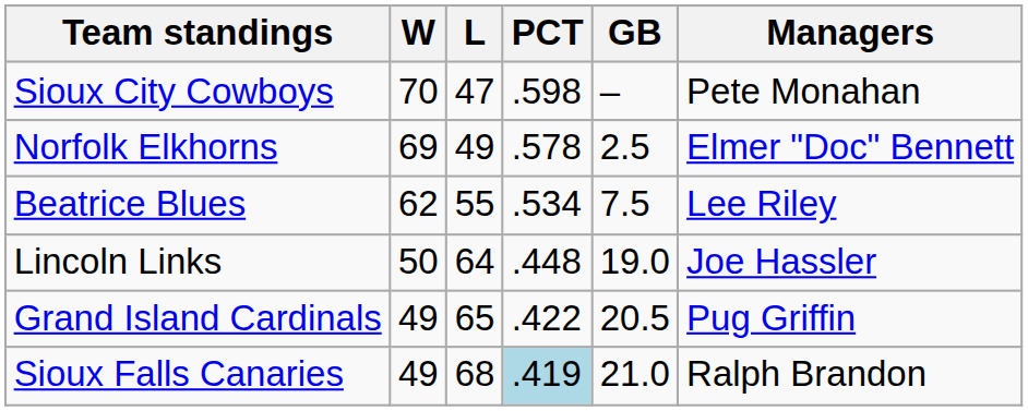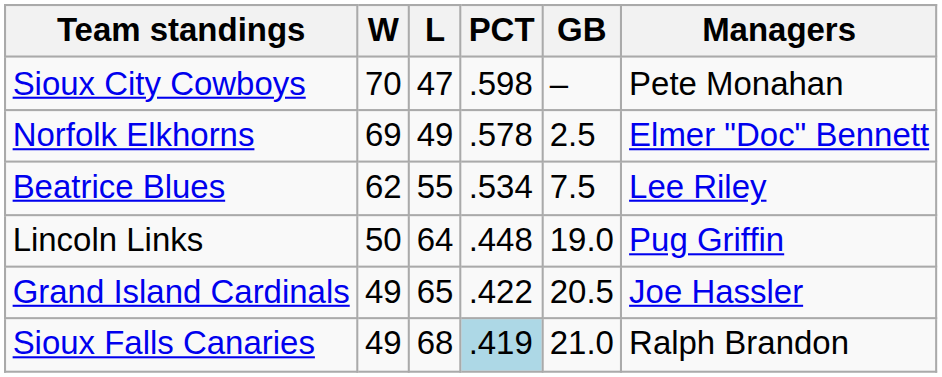Lincoln Links | Managers: Joe Hassler -> Pug Griffin
Grand Island Cardinals | Managers: Pug Griffin -> Joe Hassler
